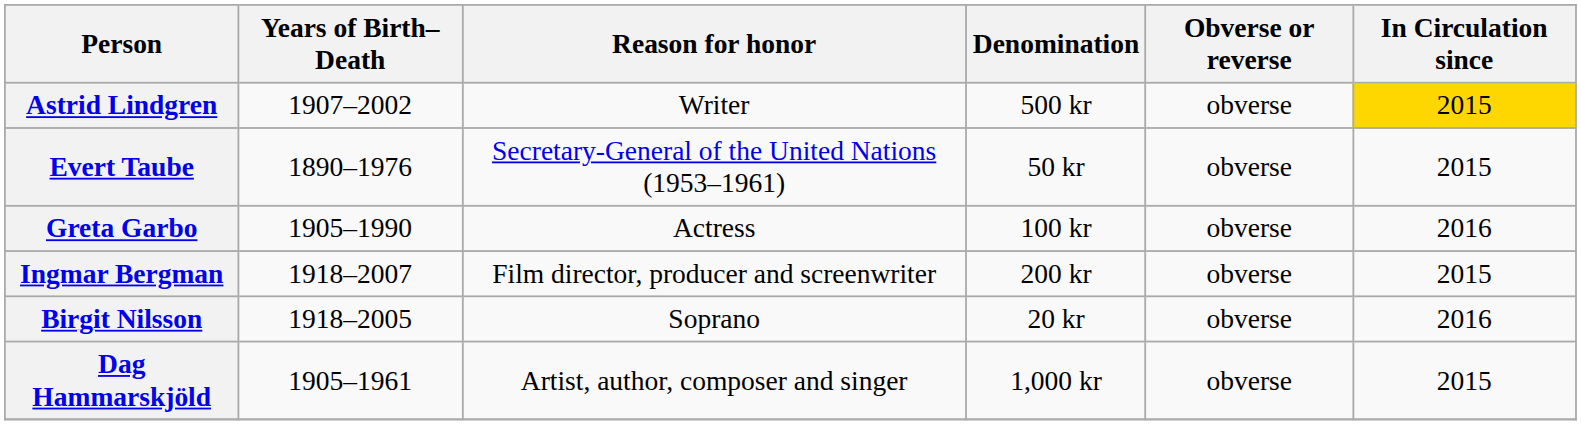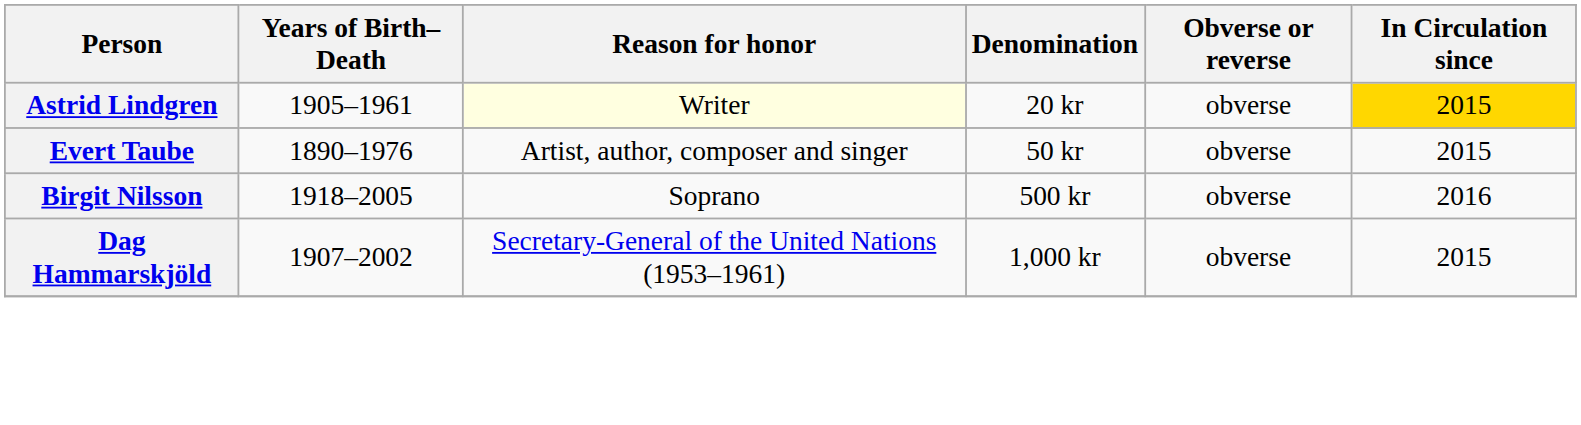Astrid Lindgren | Years of Birth–Death: 1907–2002 -> 1905–1961
Astrid Lindgren | Reason for honor: no background -> lightyellow background
Astrid Lindgren | Denomination: 500 kr -> 20 kr
Evert Taube | Reason for honor: Secretary-General of the United Nations (1953–1961) -> Artist, author, composer and singer
- row: Greta Garbo | 1905–1990 | Actress | 100 kr | obverse | 2016
- row: Ingmar Bergman | 1918–2007 | Film director, producer and screenwriter | 200 kr | obverse | 2015
Birgit Nilsson | Denomination: 20 kr -> 500 kr
Dag Hammarskjöld | Years of Birth–Death: 1905–1961 -> 1907–2002
Dag Hammarskjöld | Reason for honor: Artist, author, composer and singer -> Secretary-General of the United Nations (1953–1961)
